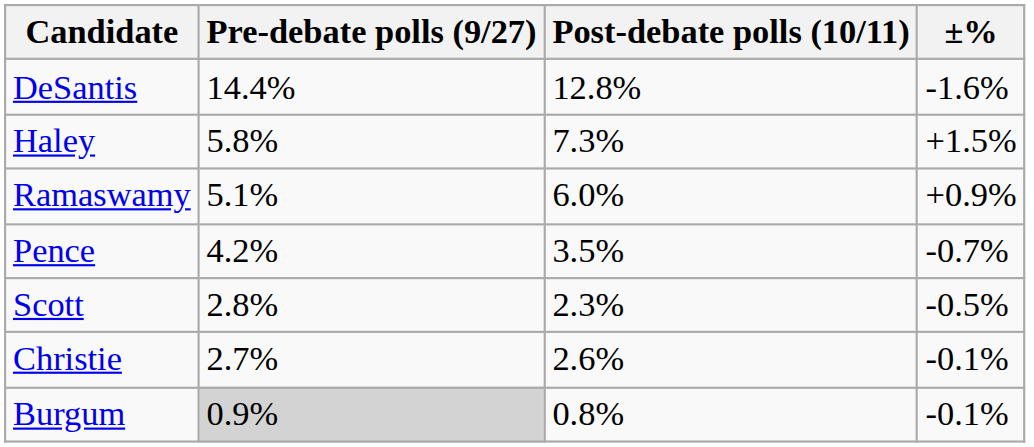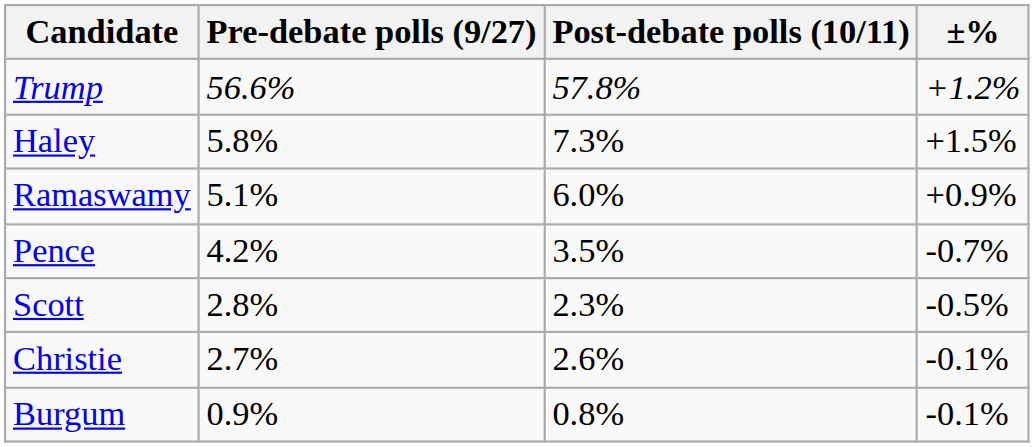+ row: Trump | 56.6% | 57.8% | +1.2%
- row: DeSantis | 14.4% | 12.8% | -1.6%
Burgum | Pre-debate polls (9/27): lightgrey background -> no background
